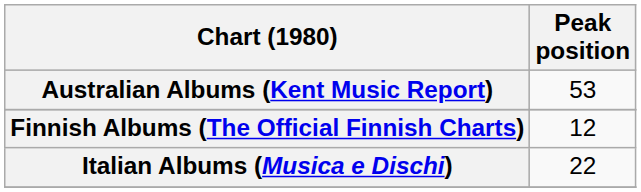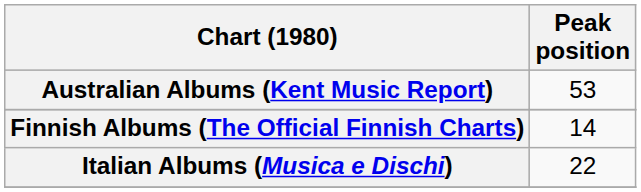Finnish Albums (The Official Finnish Charts) | Peak position: 12 -> 14
